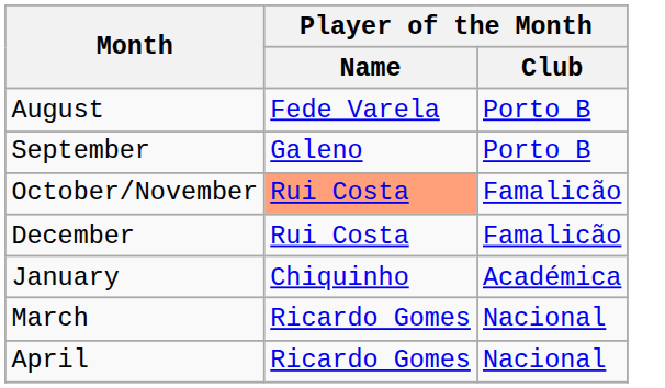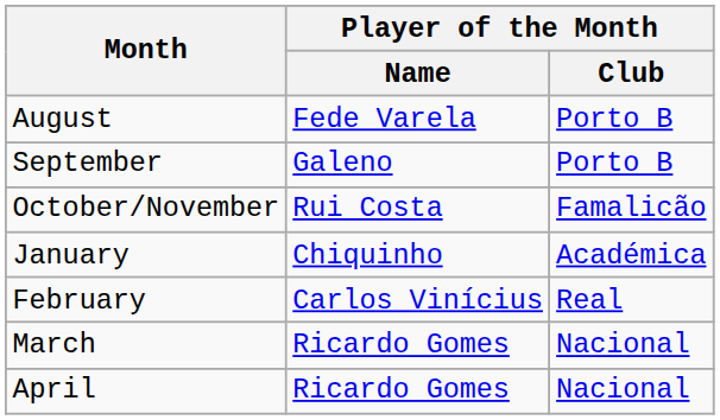October/November | Player of the Month / Name: lightsalmon background -> no background
- row: December | Rui Costa | Famalicão
+ row: February | Carlos Vinícius | Real
